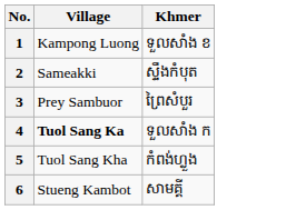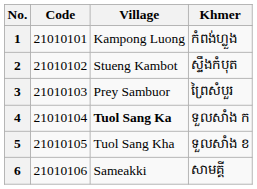+ column: Code | 21010101 | 21010102 | 21010103 | 21010104 | 21010105 | 21010106
1 | Khmer: ទួលសាំង ខ -> កំពង់ហ្លួង
2 | Village: Sameakki -> Stueng Kambot
5 | Khmer: កំពង់ហ្លួង -> ទួលសាំង ខ
6 | Village: Stueng Kambot -> Sameakki
